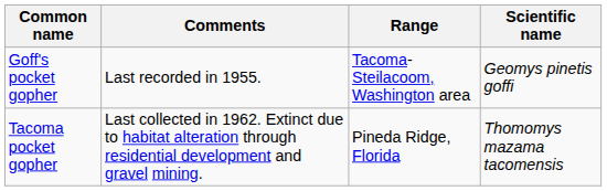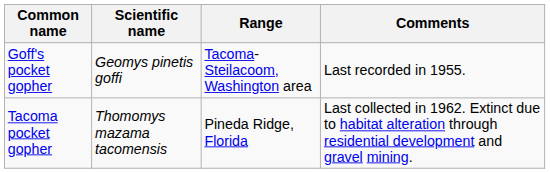columns swapped: Scientific name <-> Comments
